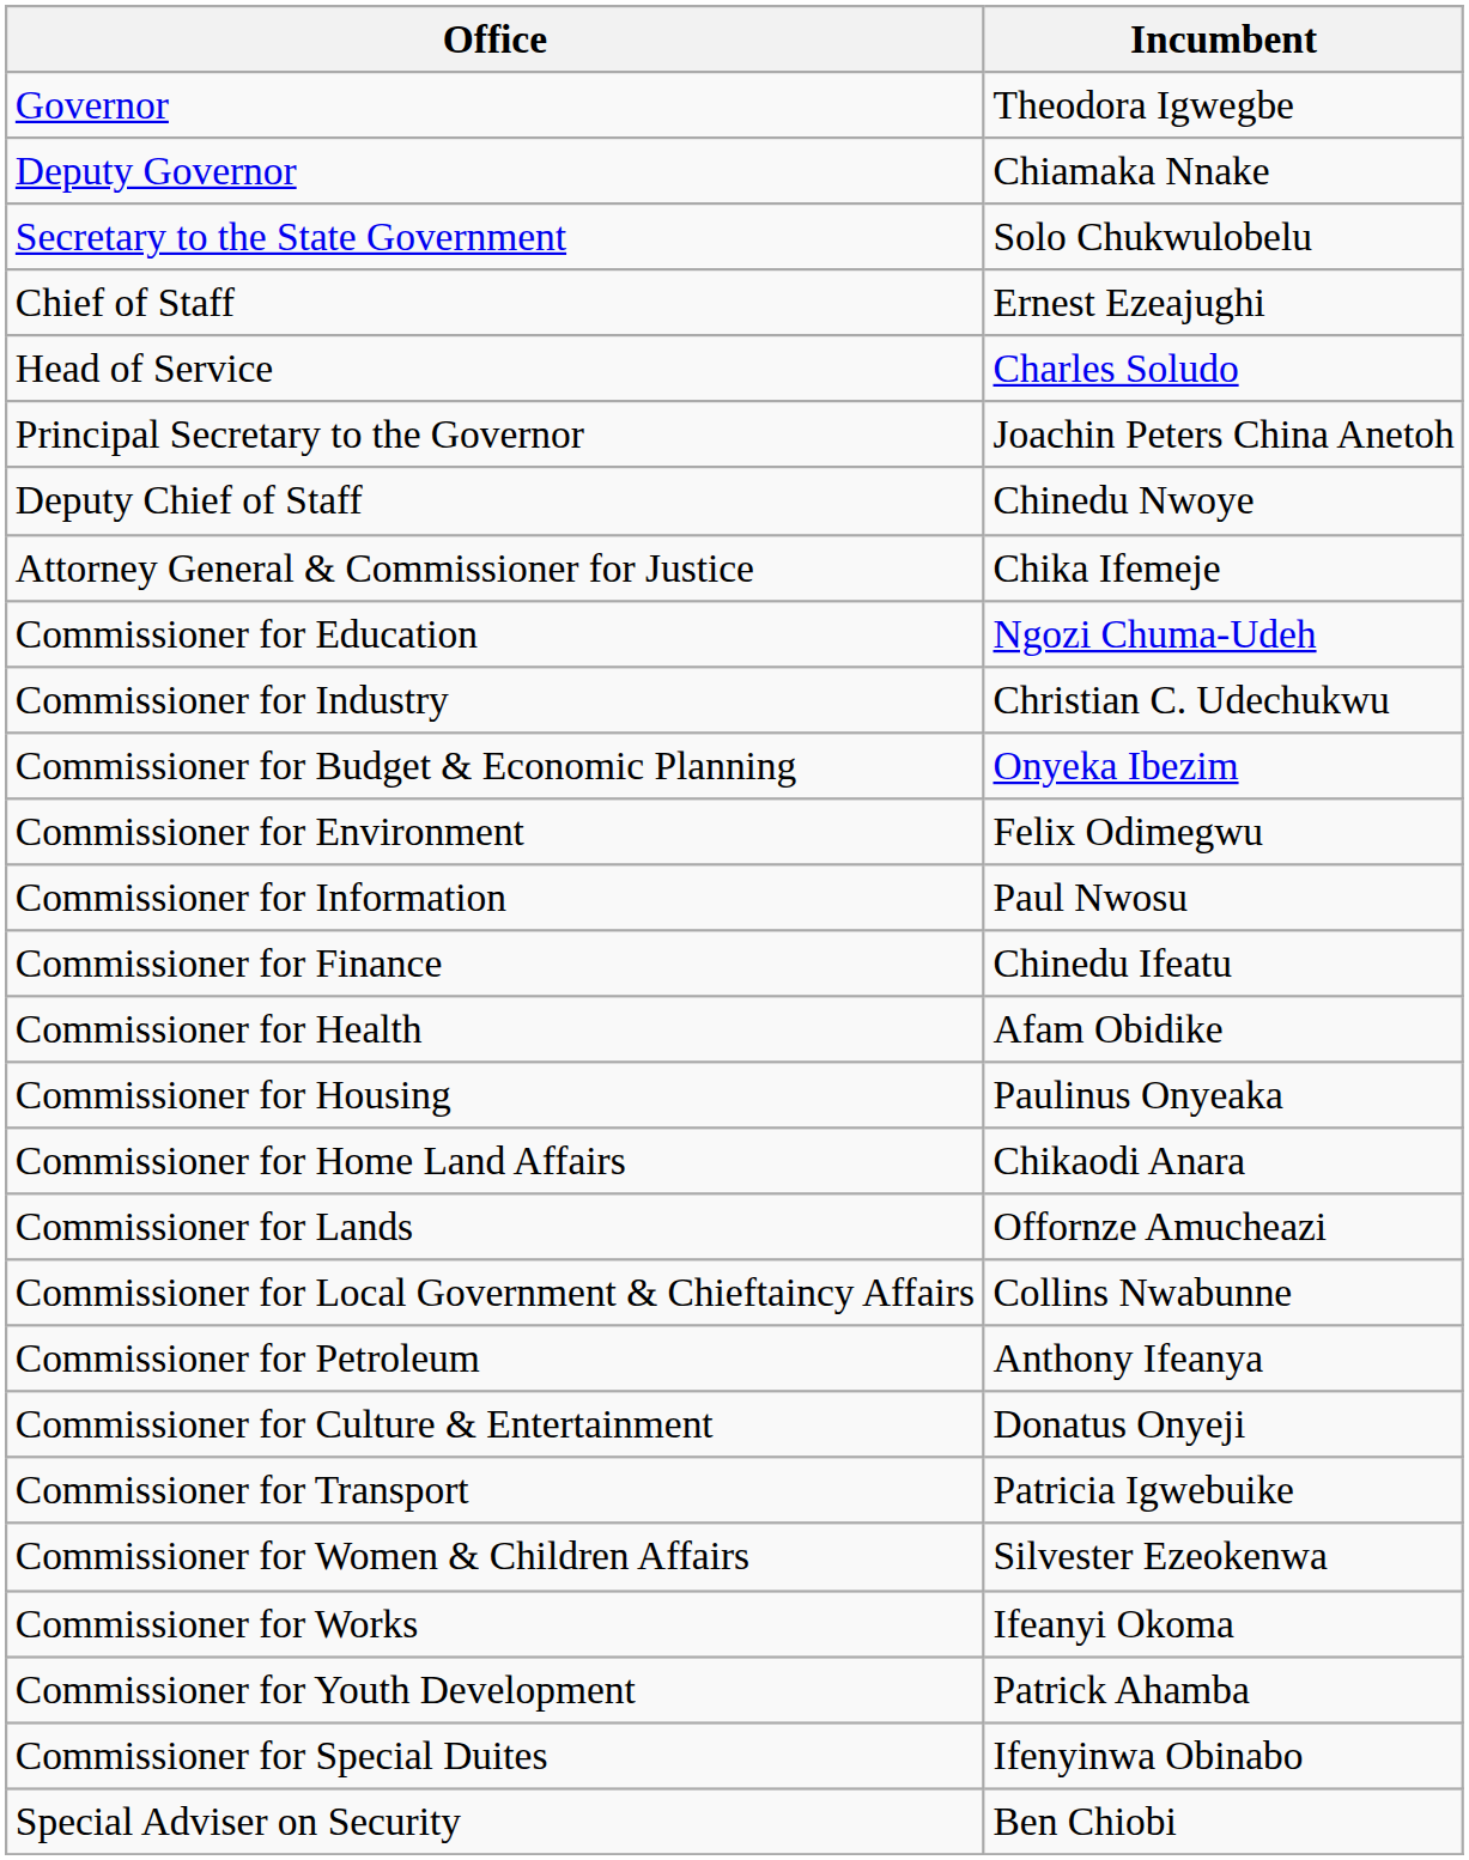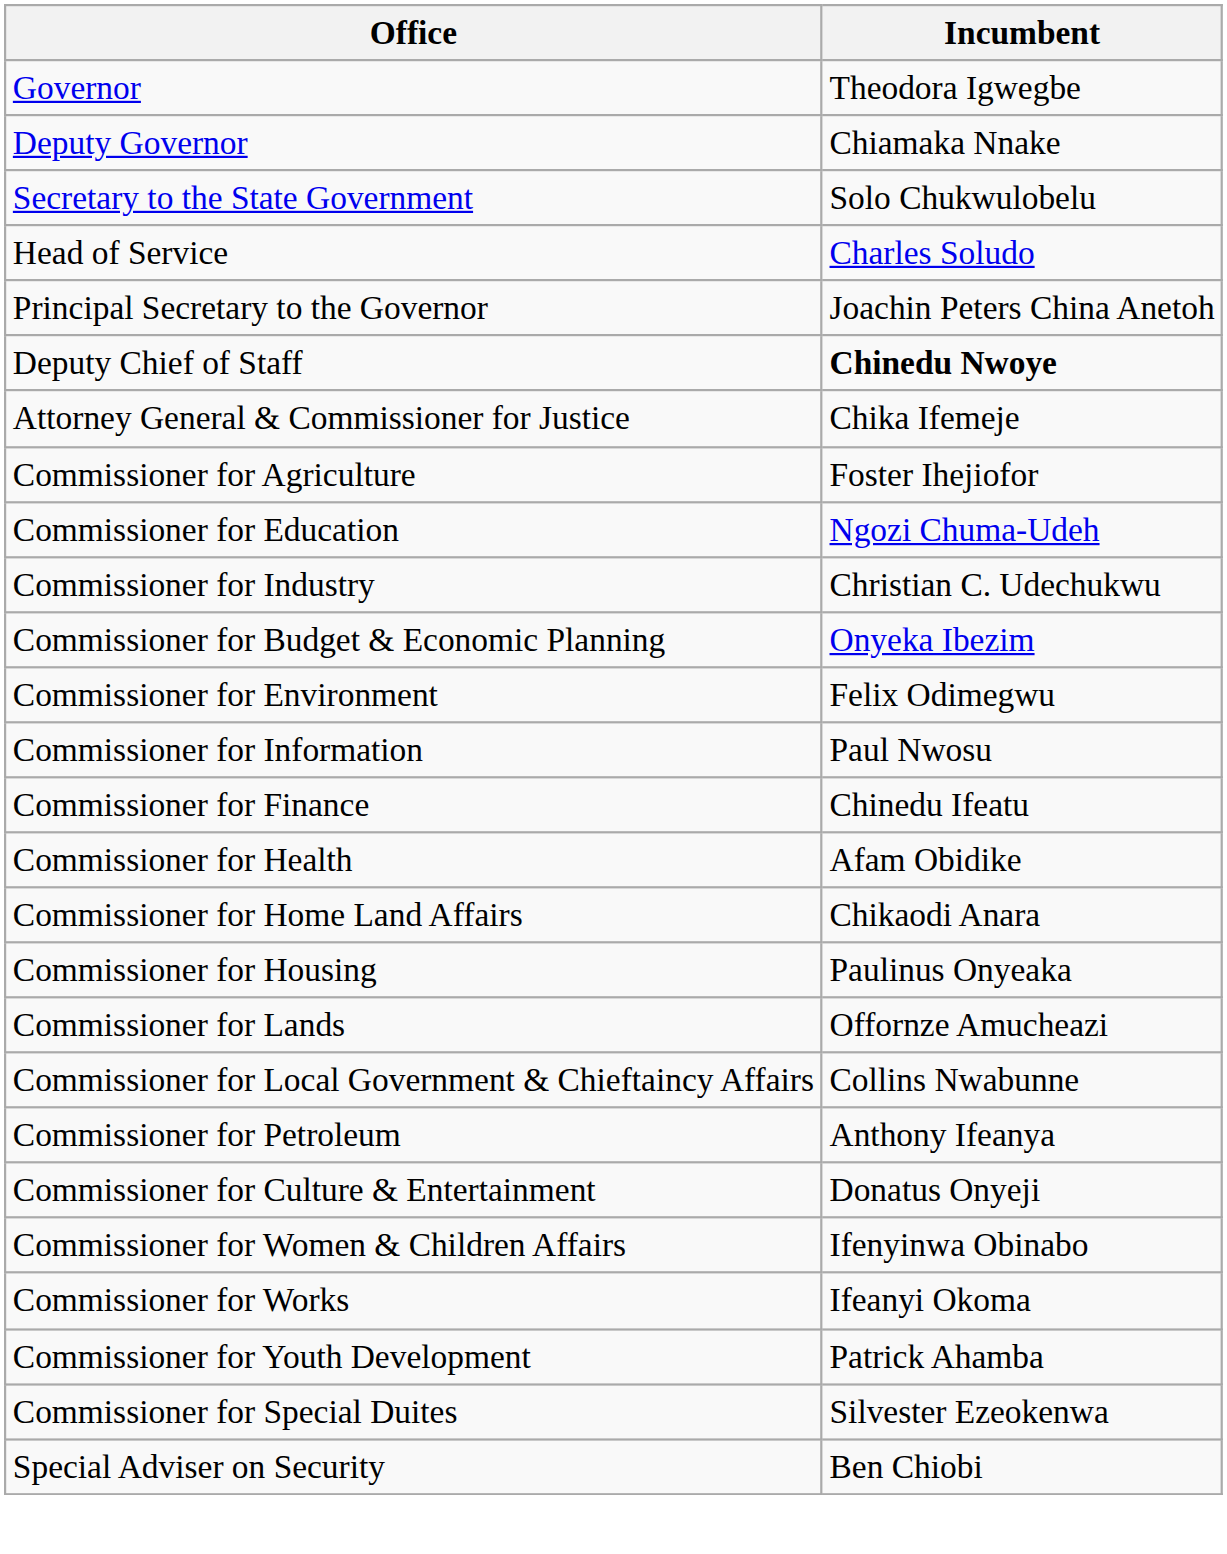- row: Chief of Staff | Ernest Ezeajughi
Deputy Chief of Staff | Incumbent: normal -> bold
+ row: Commissioner for Agriculture | Foster Ihejiofor
rows swapped: Commissioner for Housing <-> Commissioner for Home Land Affairs
- row: Commissioner for Transport | Patricia Igwebuike
Commissioner for Women & Children Affairs | Incumbent: Silvester Ezeokenwa -> Ifenyinwa Obinabo
Commissioner for Special Duites | Incumbent: Ifenyinwa Obinabo -> Silvester Ezeokenwa
